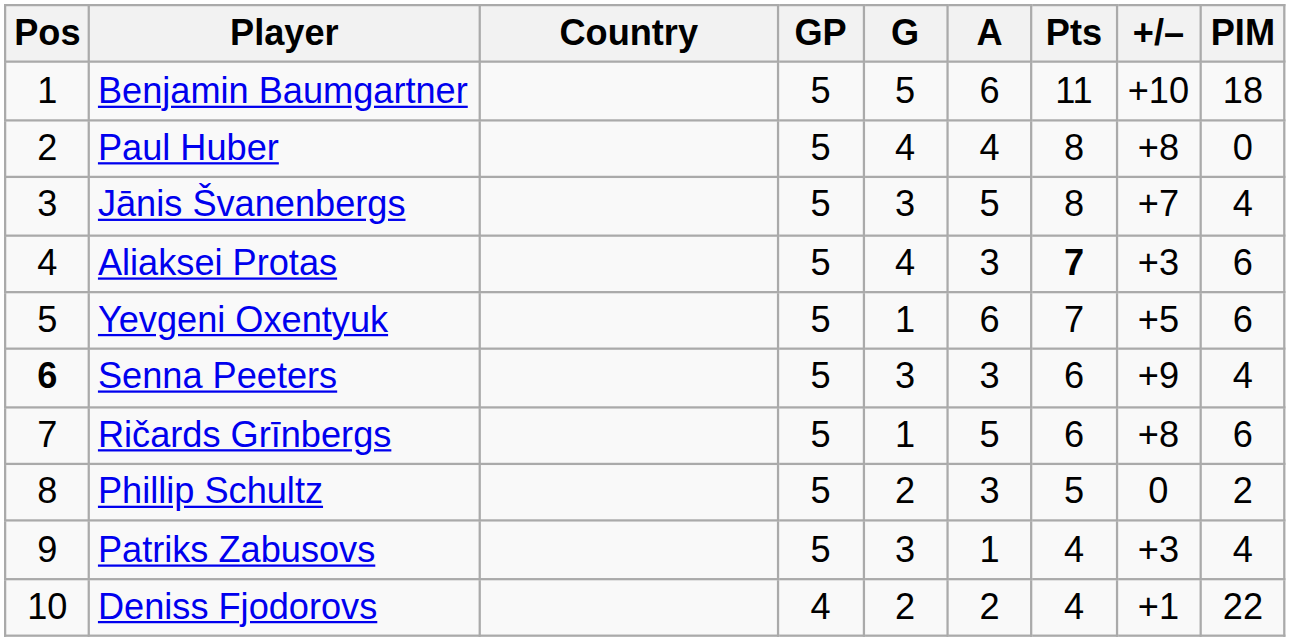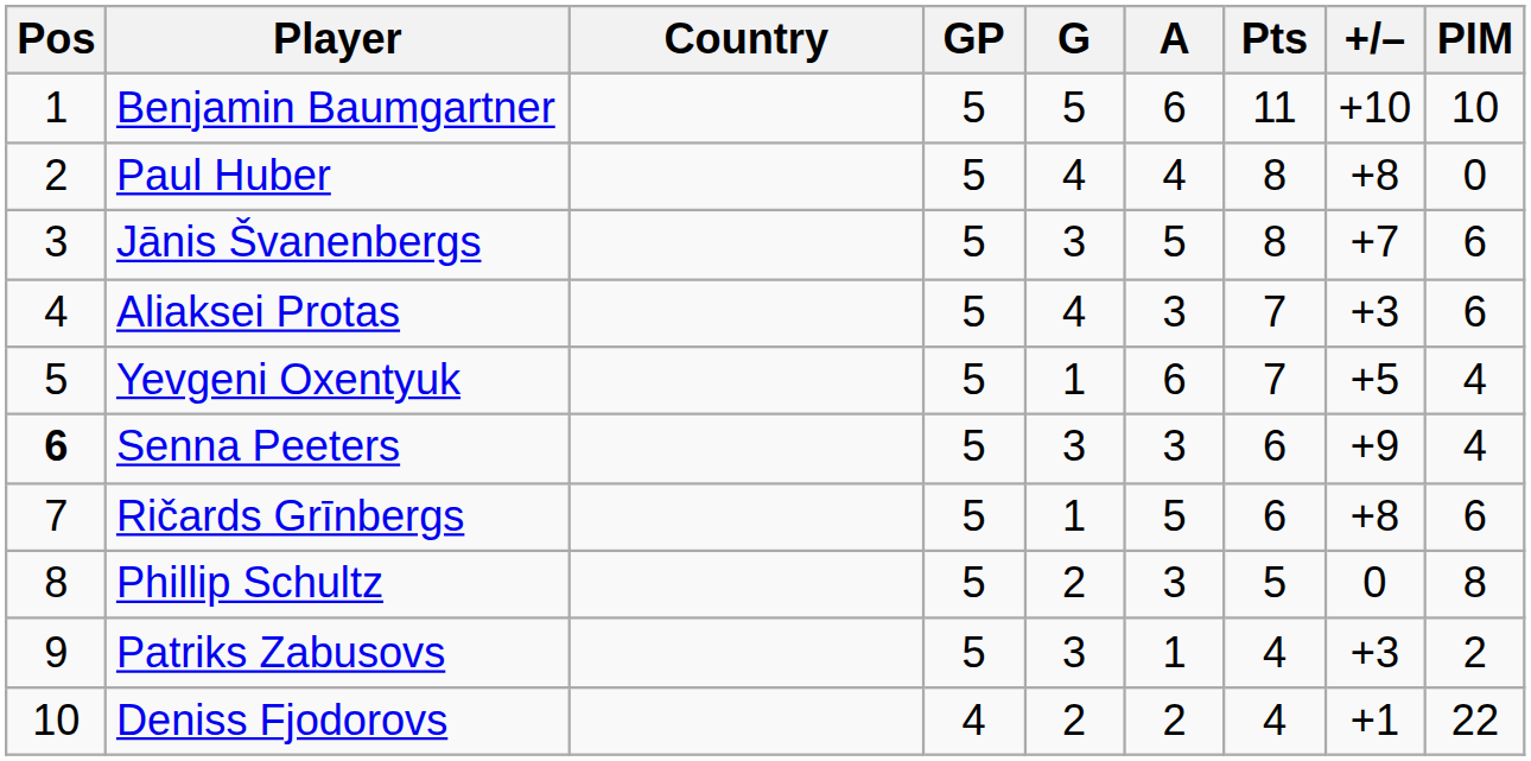Benjamin Baumgartner | PIM: 18 -> 10
Jānis Švanenbergs | PIM: 4 -> 6
Aliaksei Protas | Pts: bold -> normal
Yevgeni Oxentyuk | PIM: 6 -> 4
Phillip Schultz | PIM: 2 -> 8
Patriks Zabusovs | PIM: 4 -> 2
